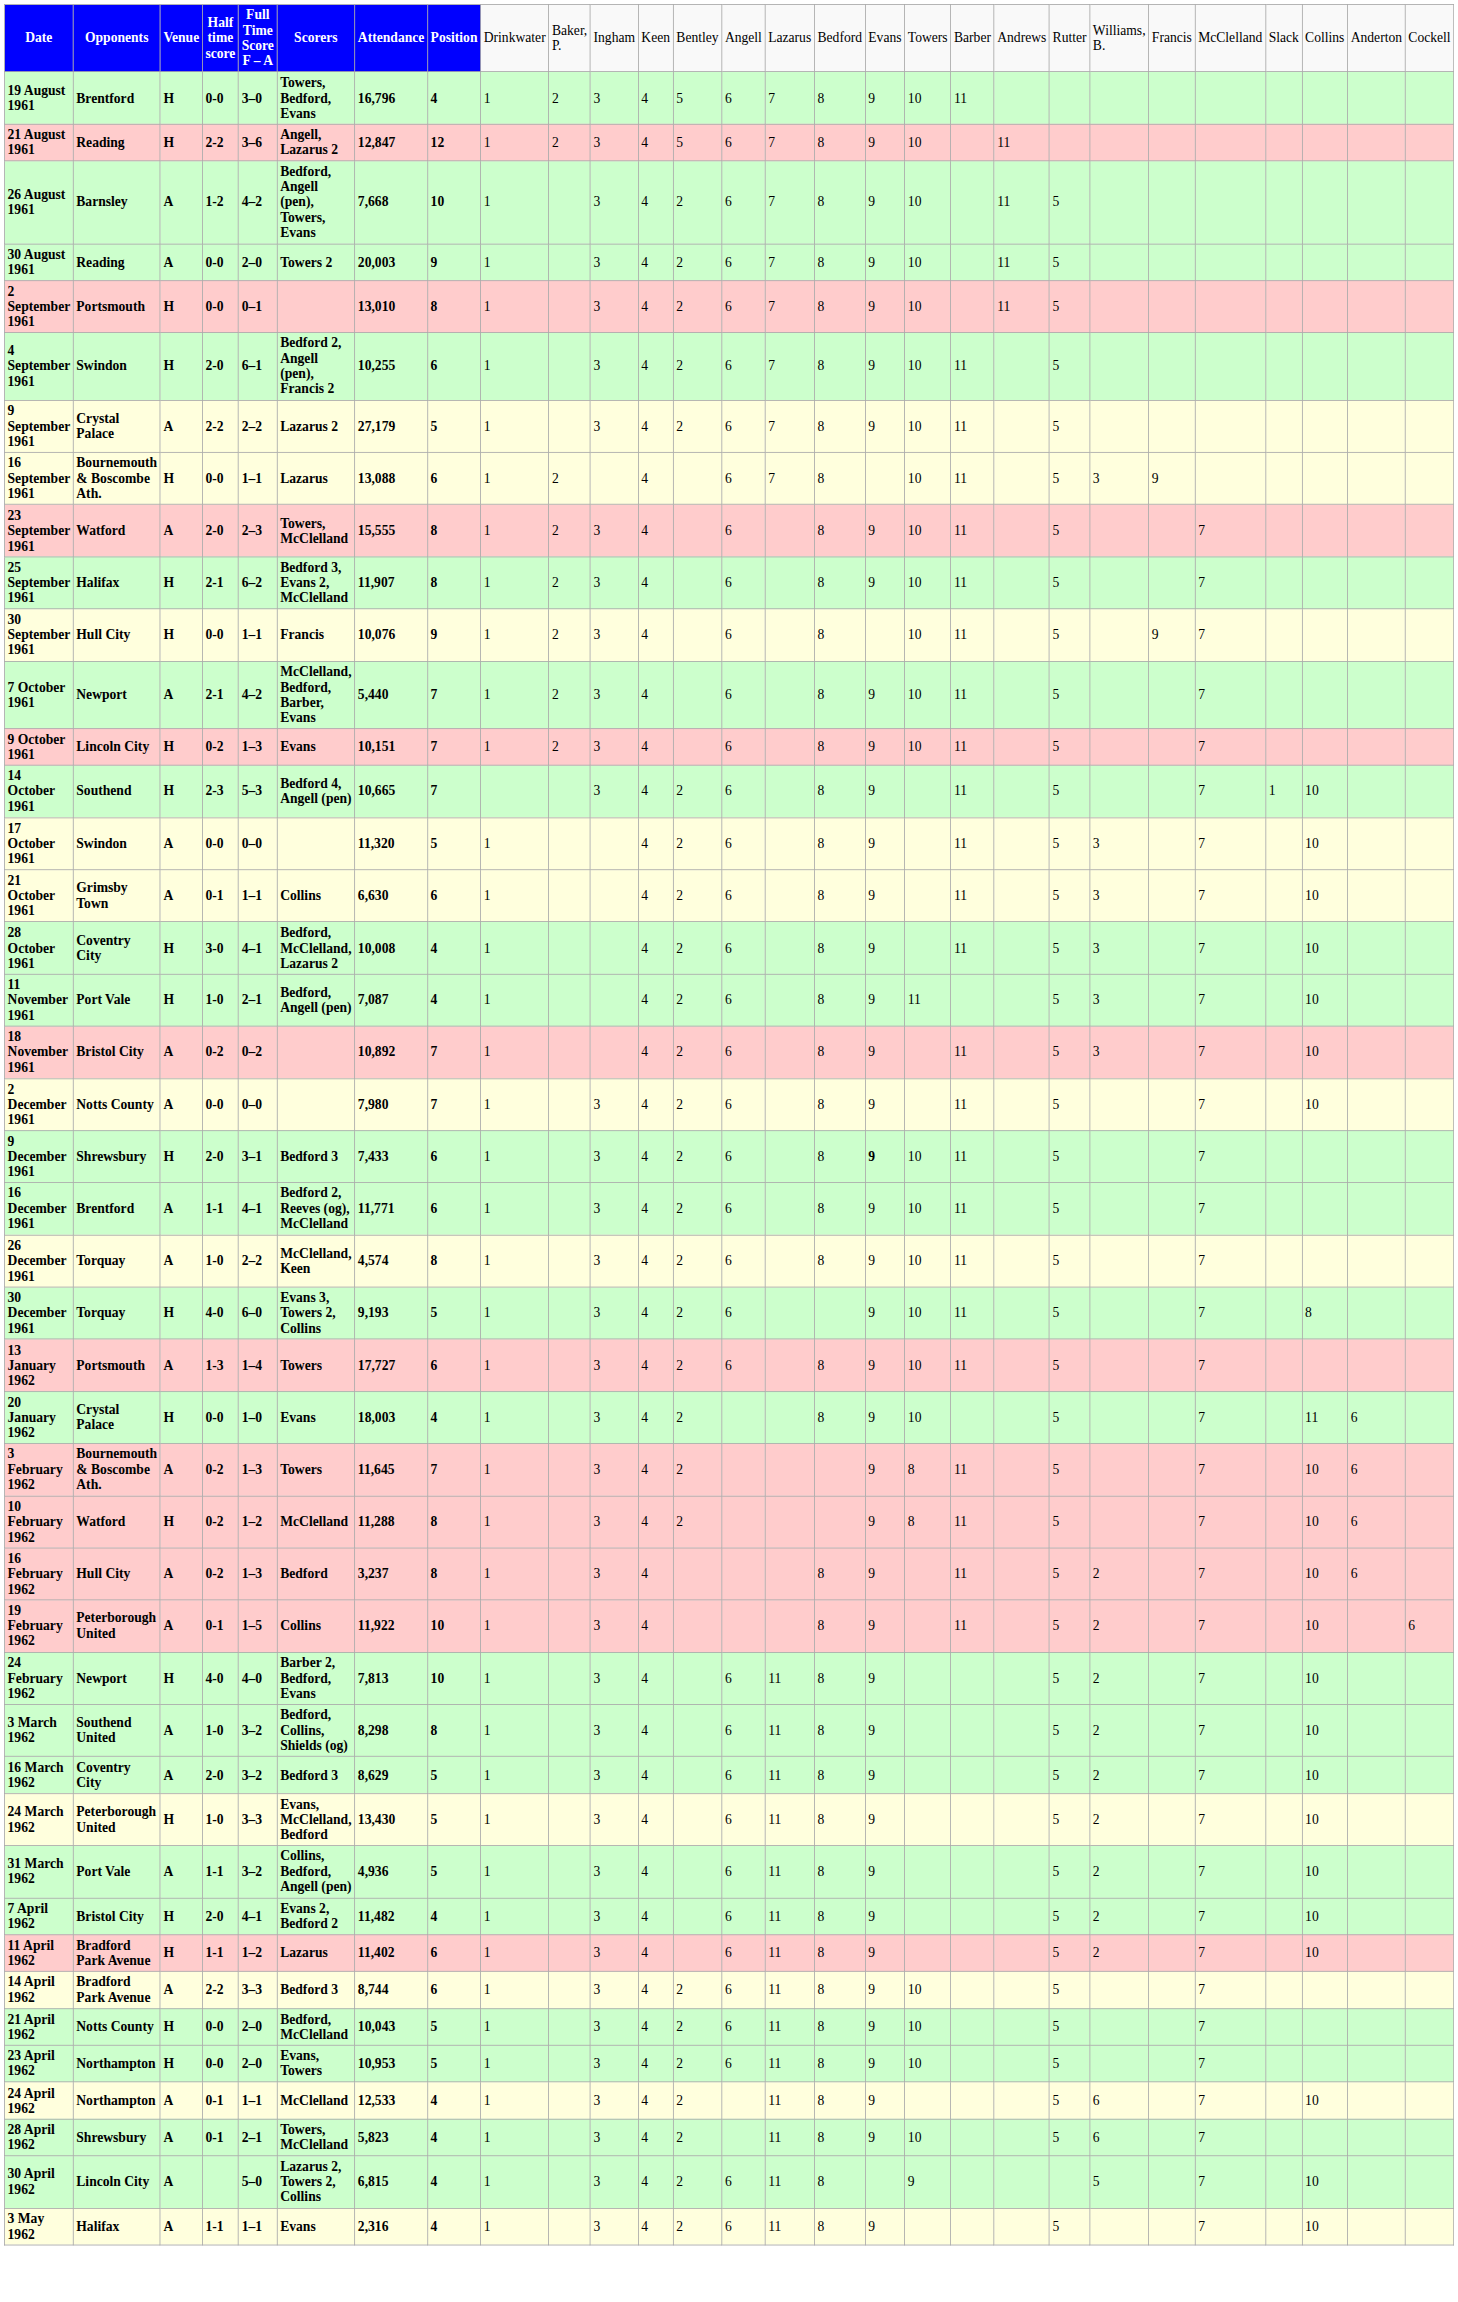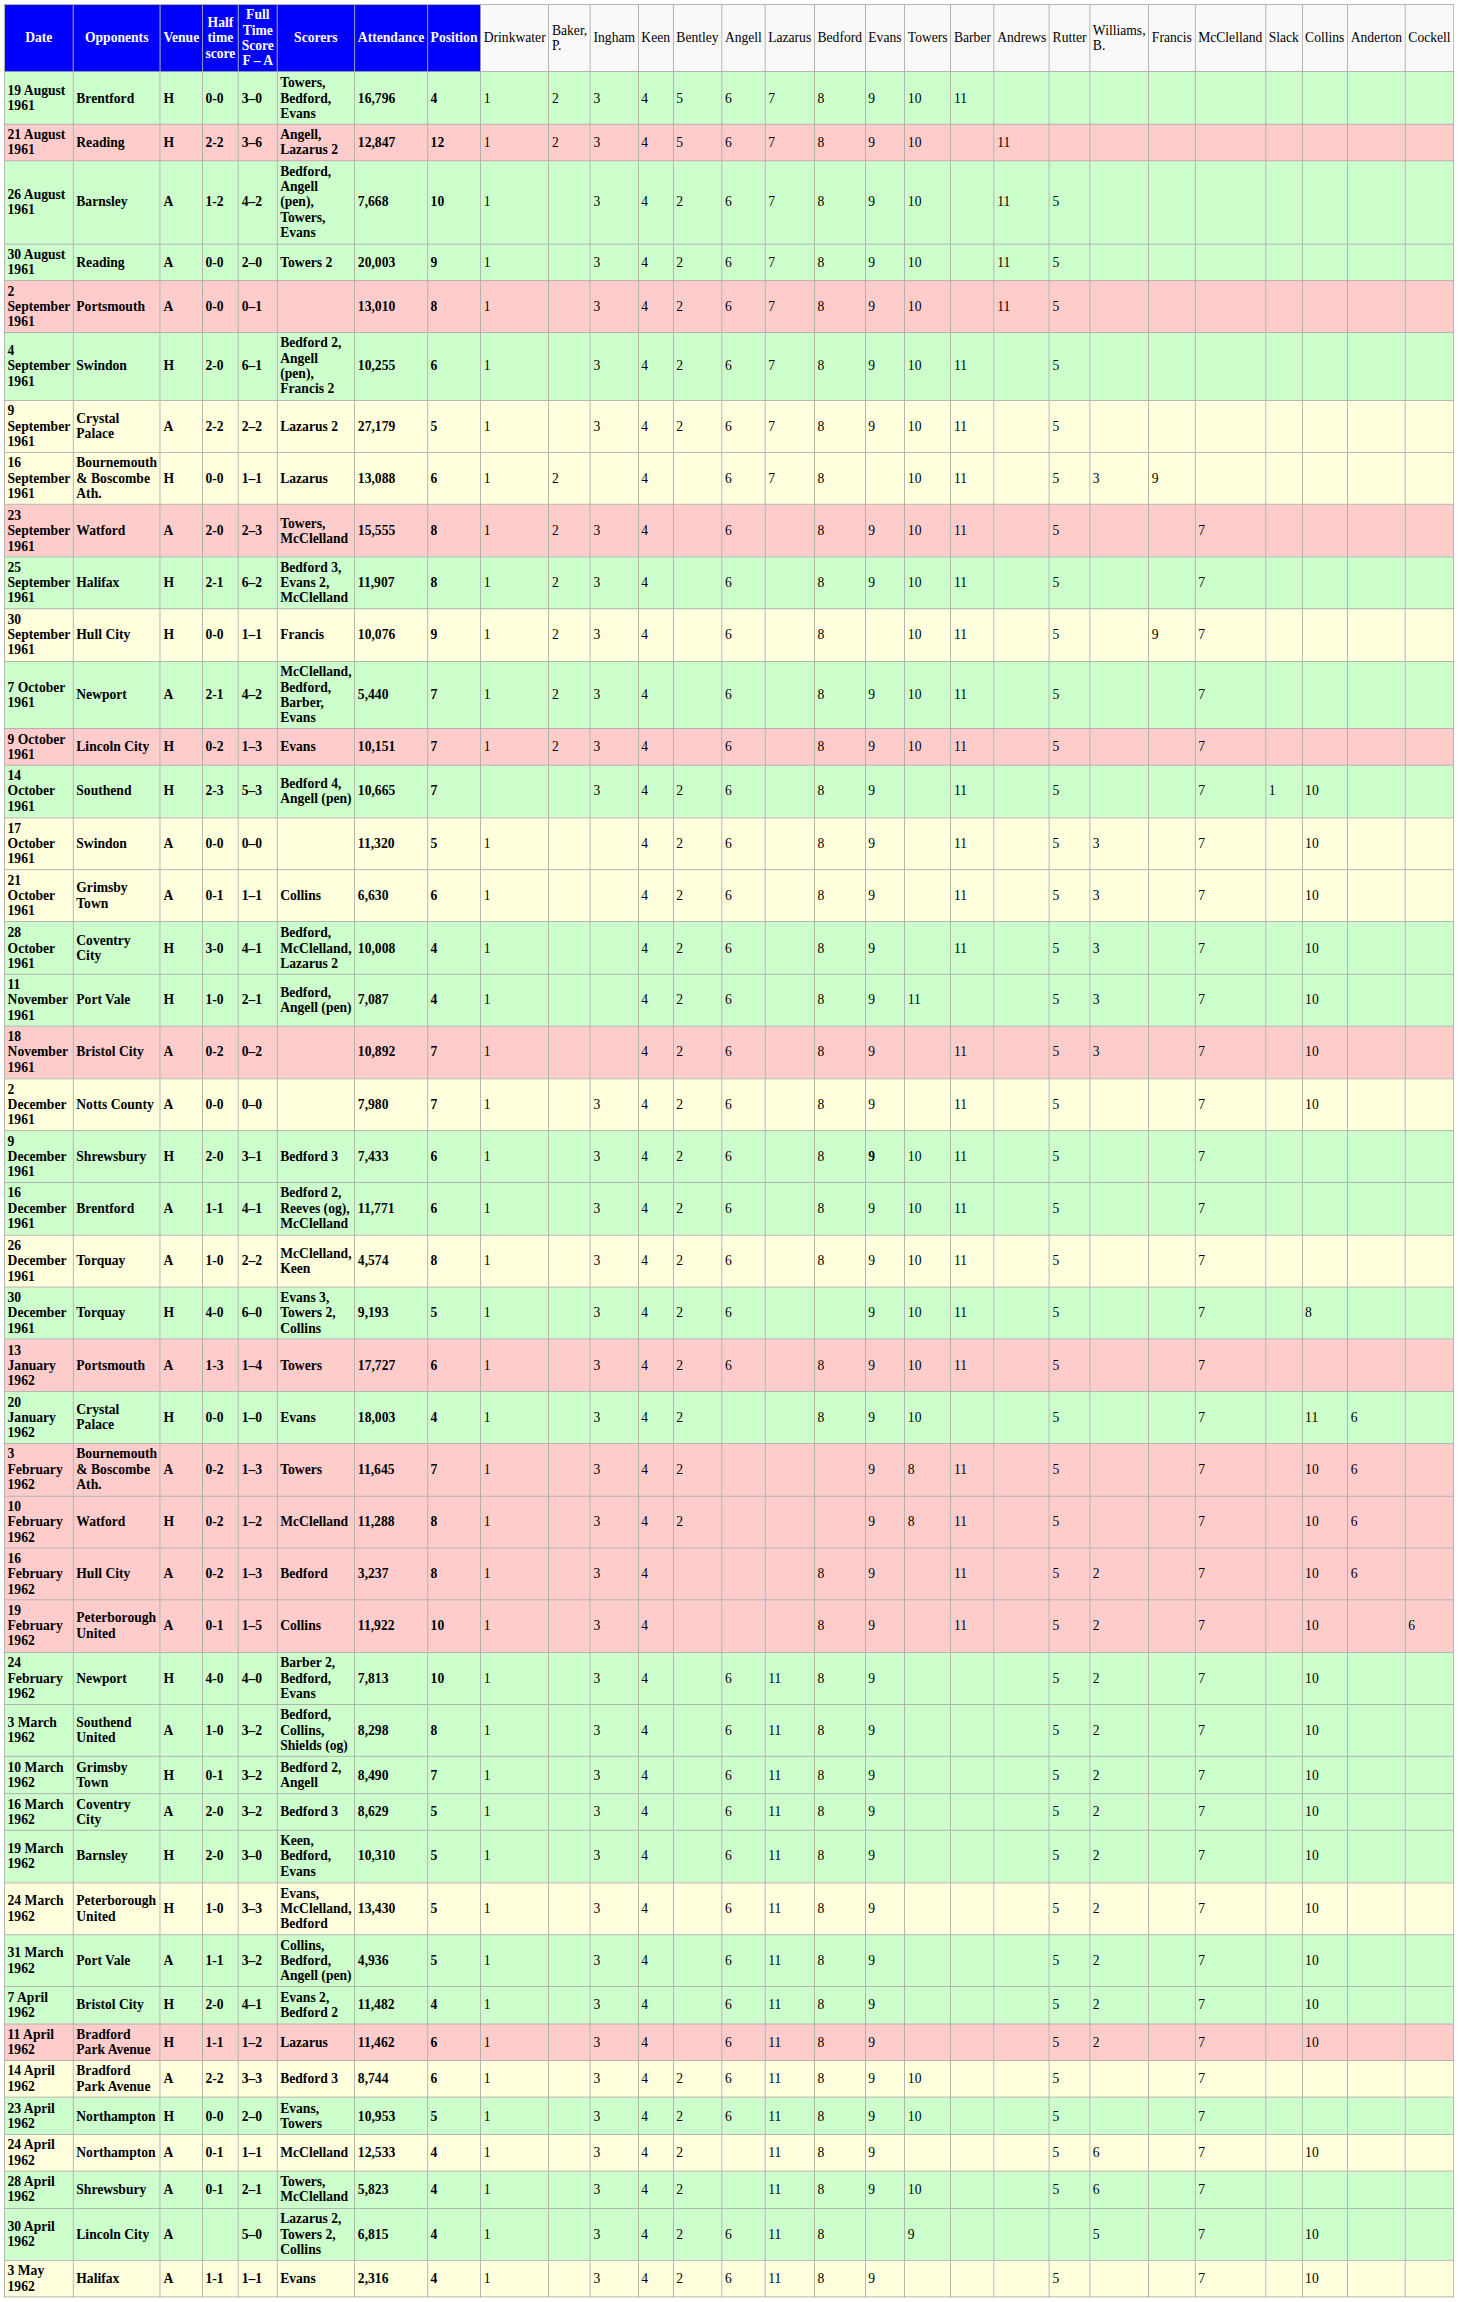2 September 1961 | column 3: H -> A
+ row: 10 March 1962 | Grimsby Town | H | 0-1 | 3–2 | Bedford 2, Angell | 8,490 | 7 | 1 | 3 | 4 | 6 | 11 | 8 | 9 | 5 | 2 | 7 | 10
+ row: 19 March 1962 | Barnsley | H | 2-0 | 3–0 | Keen, Bedford, Evans | 10,310 | 5 | 1 | 3 | 4 | 6 | 11 | 8 | 9 | 5 | 2 | 7 | 10
11 April 1962 | column 7: 11,402 -> 11,462
- row: 21 April 1962 | Notts County | H | 0-0 | 2–0 | Bedford, McClelland | 10,043 | 5 | 1 | 3 | 4 | 2 | 6 | 11 | 8 | 9 | 10 | 5 | 7
